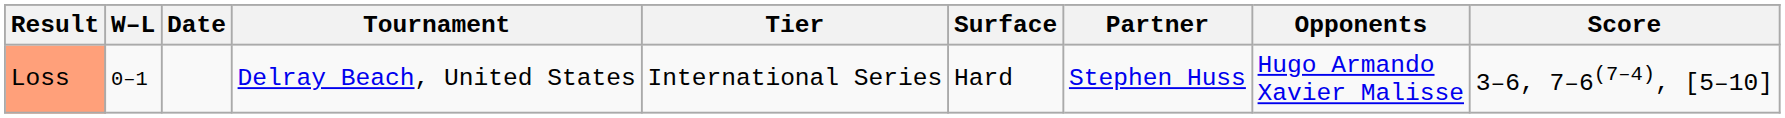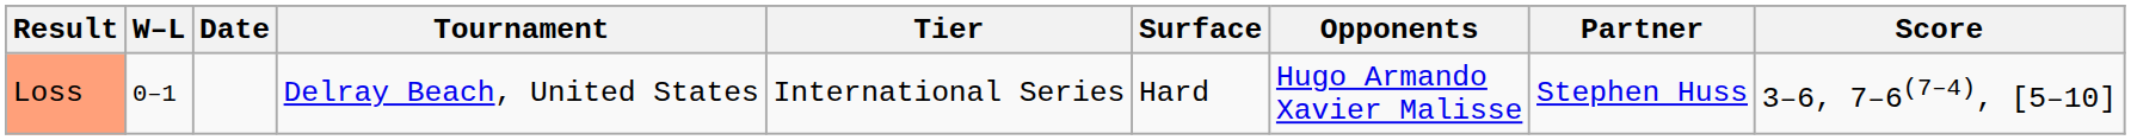columns swapped: Partner <-> Opponents
